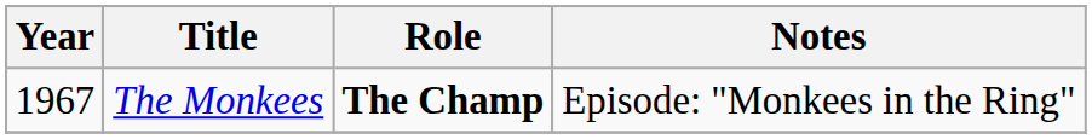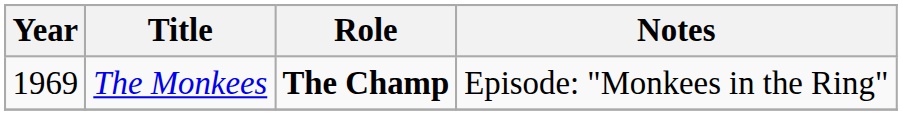The Monkees | Year: 1967 -> 1969
